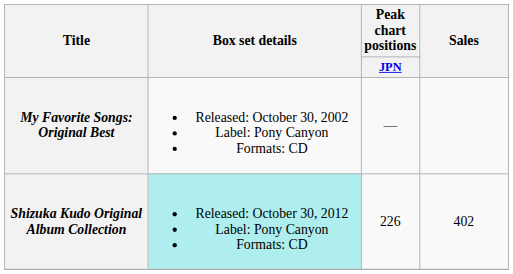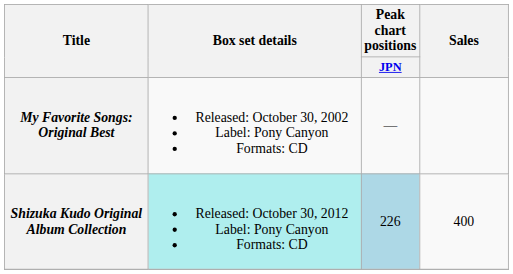Shizuka Kudo Original Album Collection | Peak chart positions / JPN: no background -> lightblue background
Shizuka Kudo Original Album Collection | Sales: 402 -> 400
